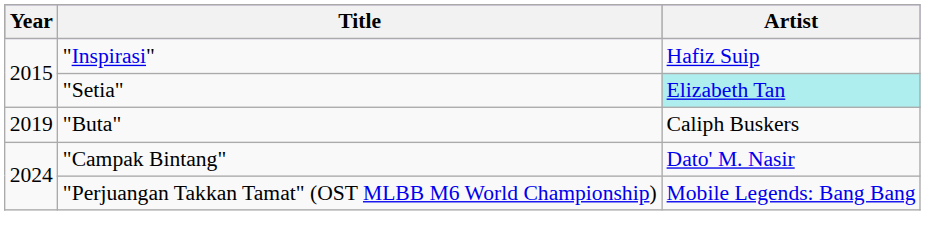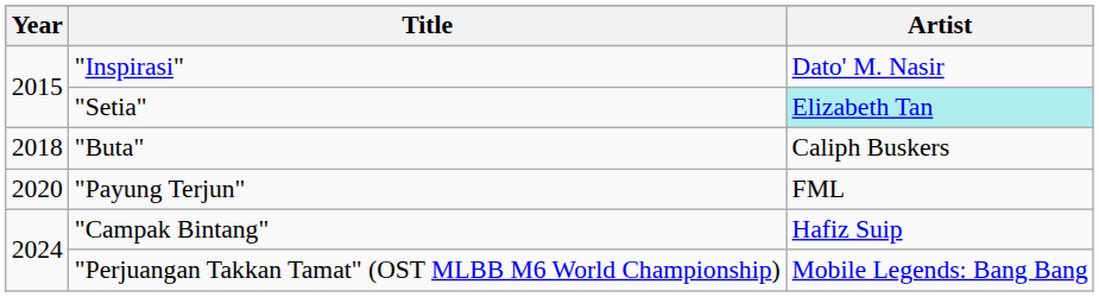"Inspirasi" | Artist: Hafiz Suip -> Dato' M. Nasir
"Buta" | Year: 2019 -> 2018
+ row: 2020 | "Payung Terjun" | FML
"Campak Bintang" | Artist: Dato' M. Nasir -> Hafiz Suip
